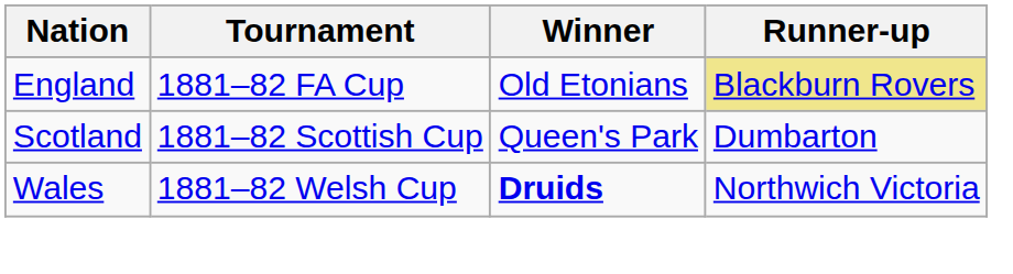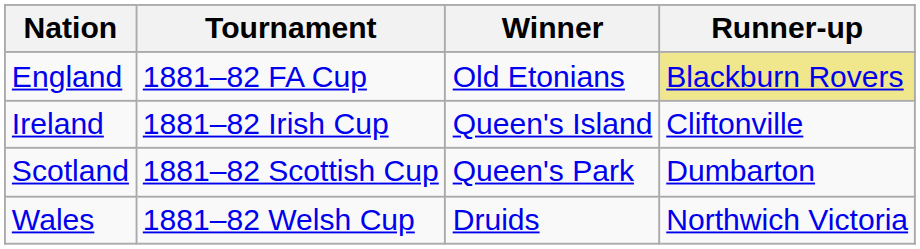+ row: Ireland | 1881–82 Irish Cup | Queen's Island | Cliftonville
Wales | Winner: bold -> normal
